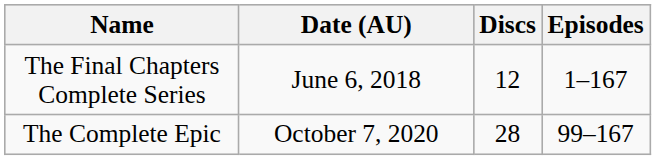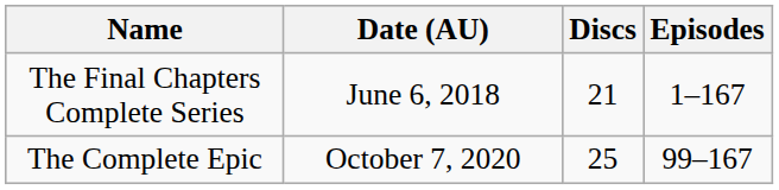The Final Chapters Complete Series | Discs: 12 -> 21
The Complete Epic | Discs: 28 -> 25
